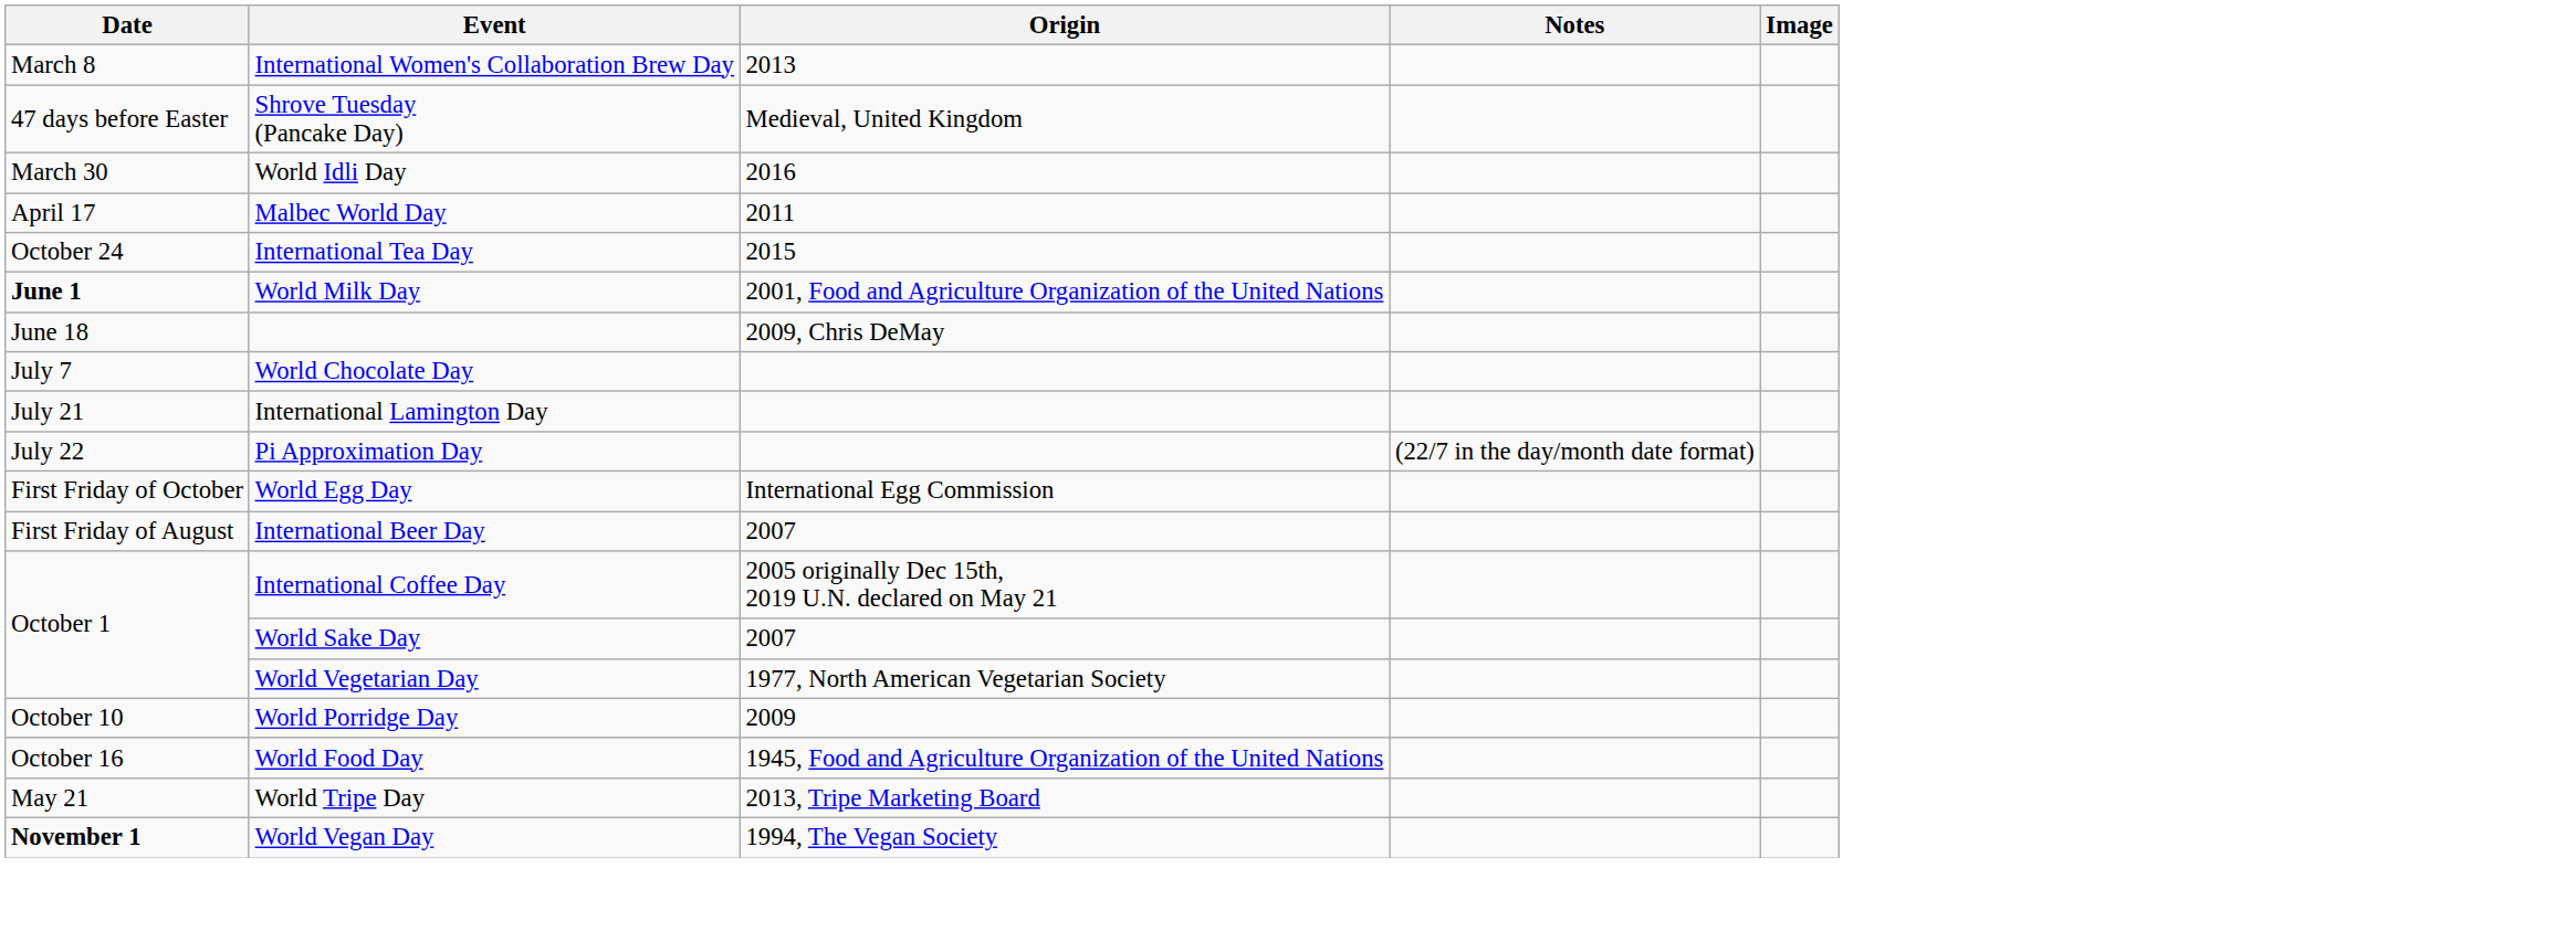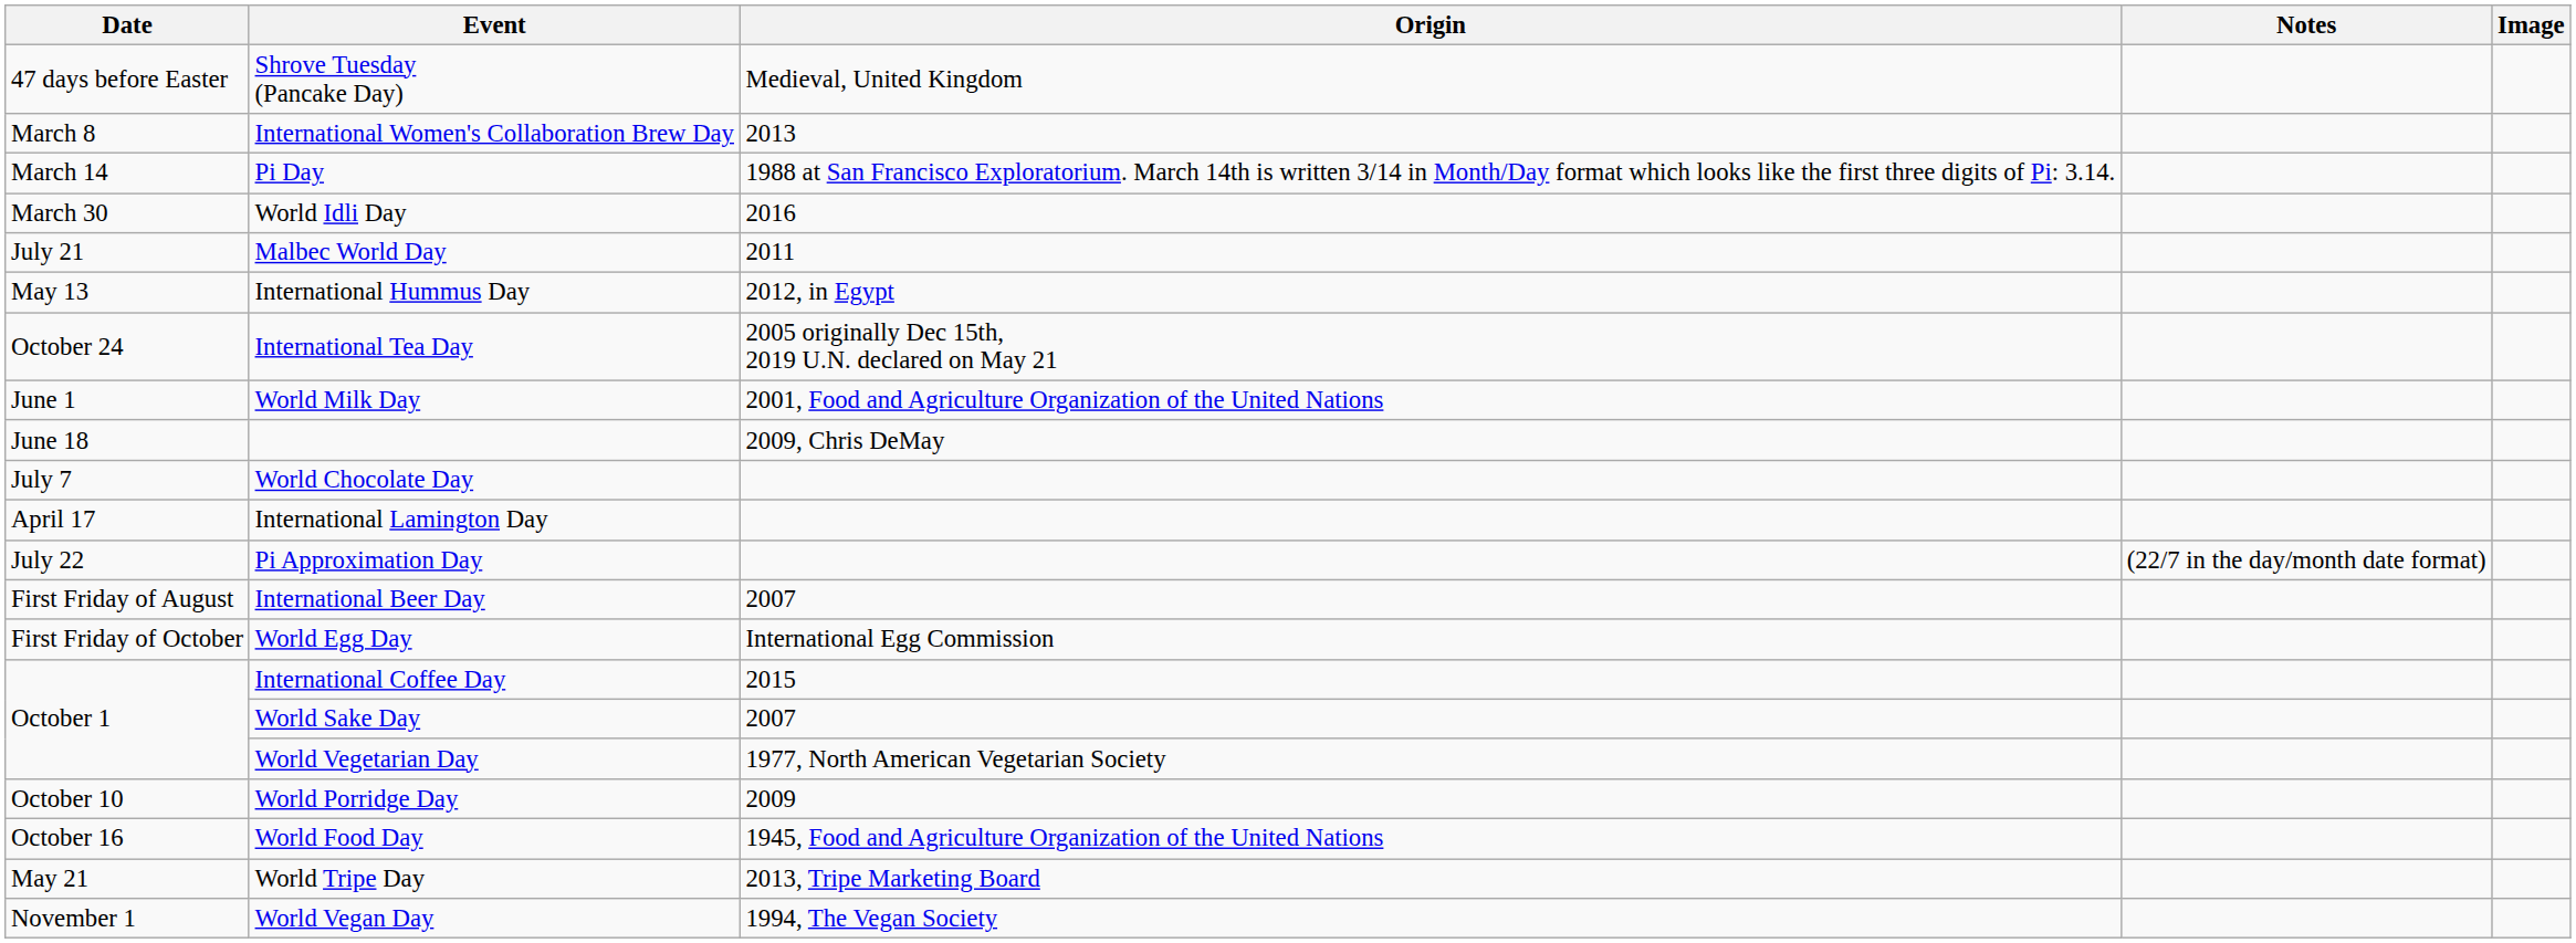rows swapped: Shrove Tuesday (Pancake Day) <-> International Women's Collaboration Brew Day
+ row: March 14 | Pi Day | 1988 at San Francisco Exploratorium. March 14th is written 3/14 in Month/Day format which looks like the first three digits of Pi: 3.14.
Malbec World Day | Date: April 17 -> July 21
+ row: May 13 | International Hummus Day | 2012, in Egypt
International Tea Day | Origin: 2015 -> 2005 originally Dec 15th, 2019 U.N. declared on May 21
World Milk Day | Date: bold -> normal
International Lamington Day | Date: July 21 -> April 17
rows swapped: International Beer Day <-> World Egg Day
International Coffee Day | Origin: 2005 originally Dec 15th, 2019 U.N. declared on May 21 -> 2015
World Vegan Day | Date: bold -> normal
